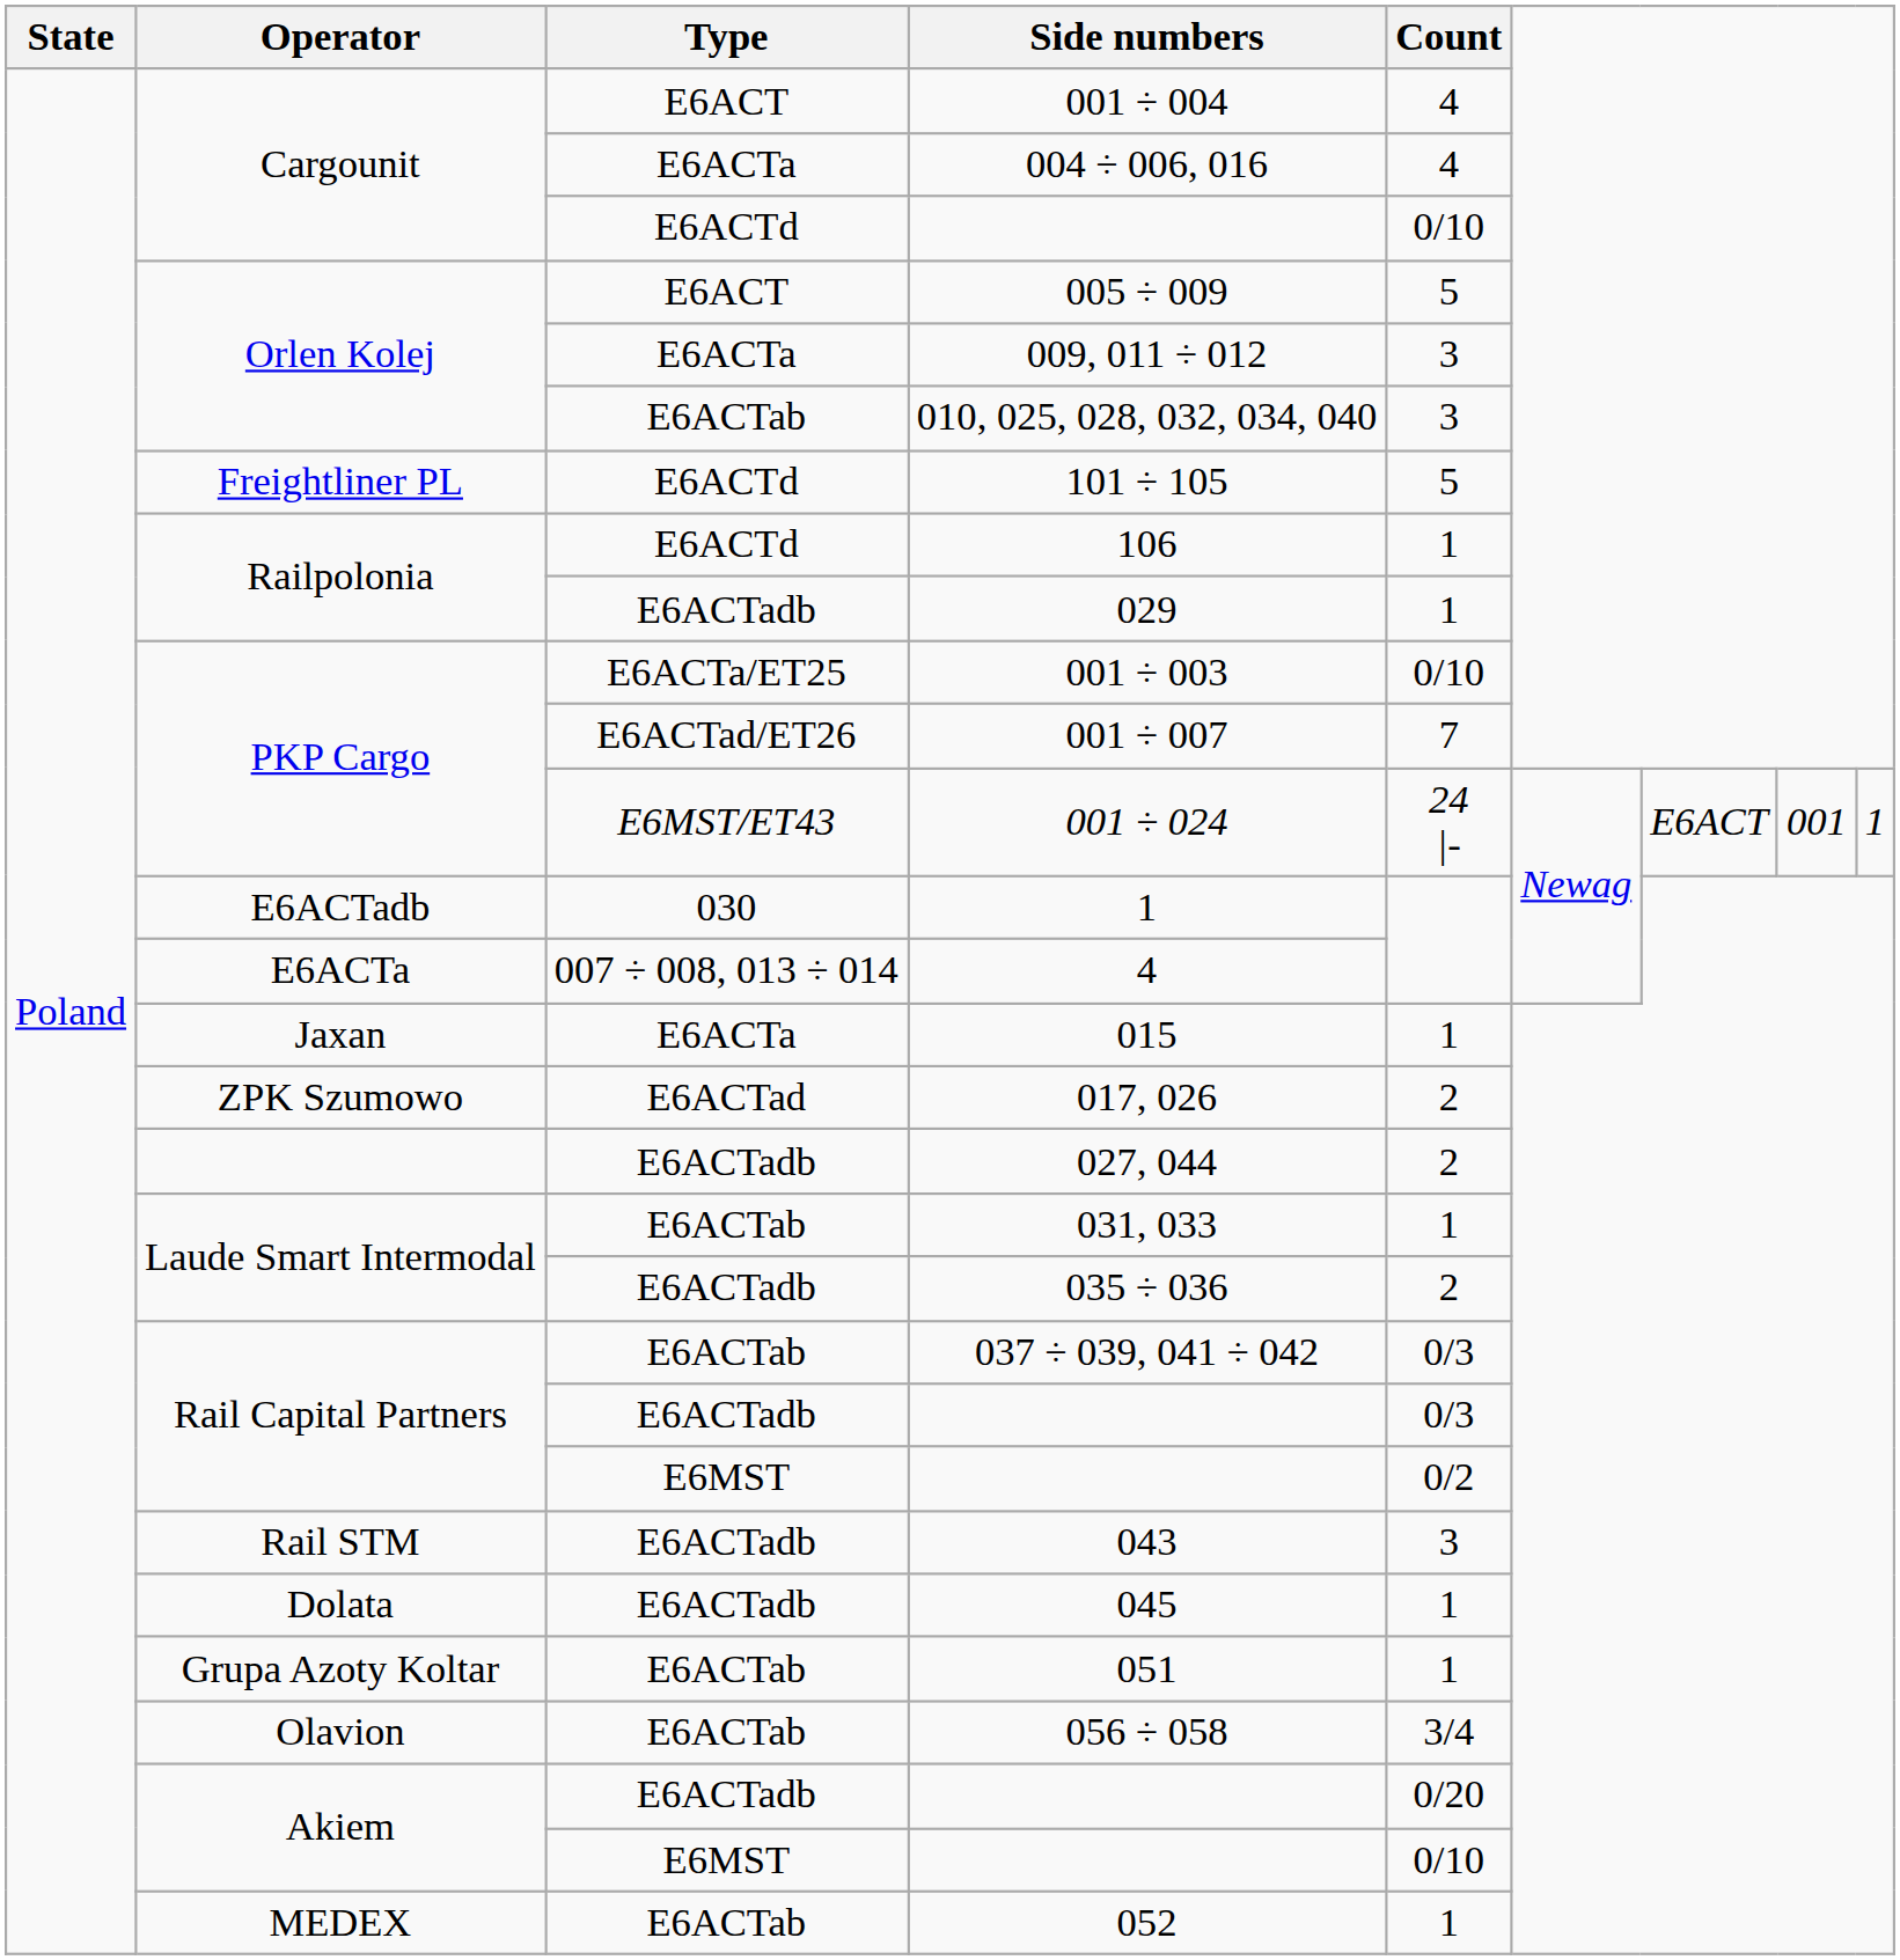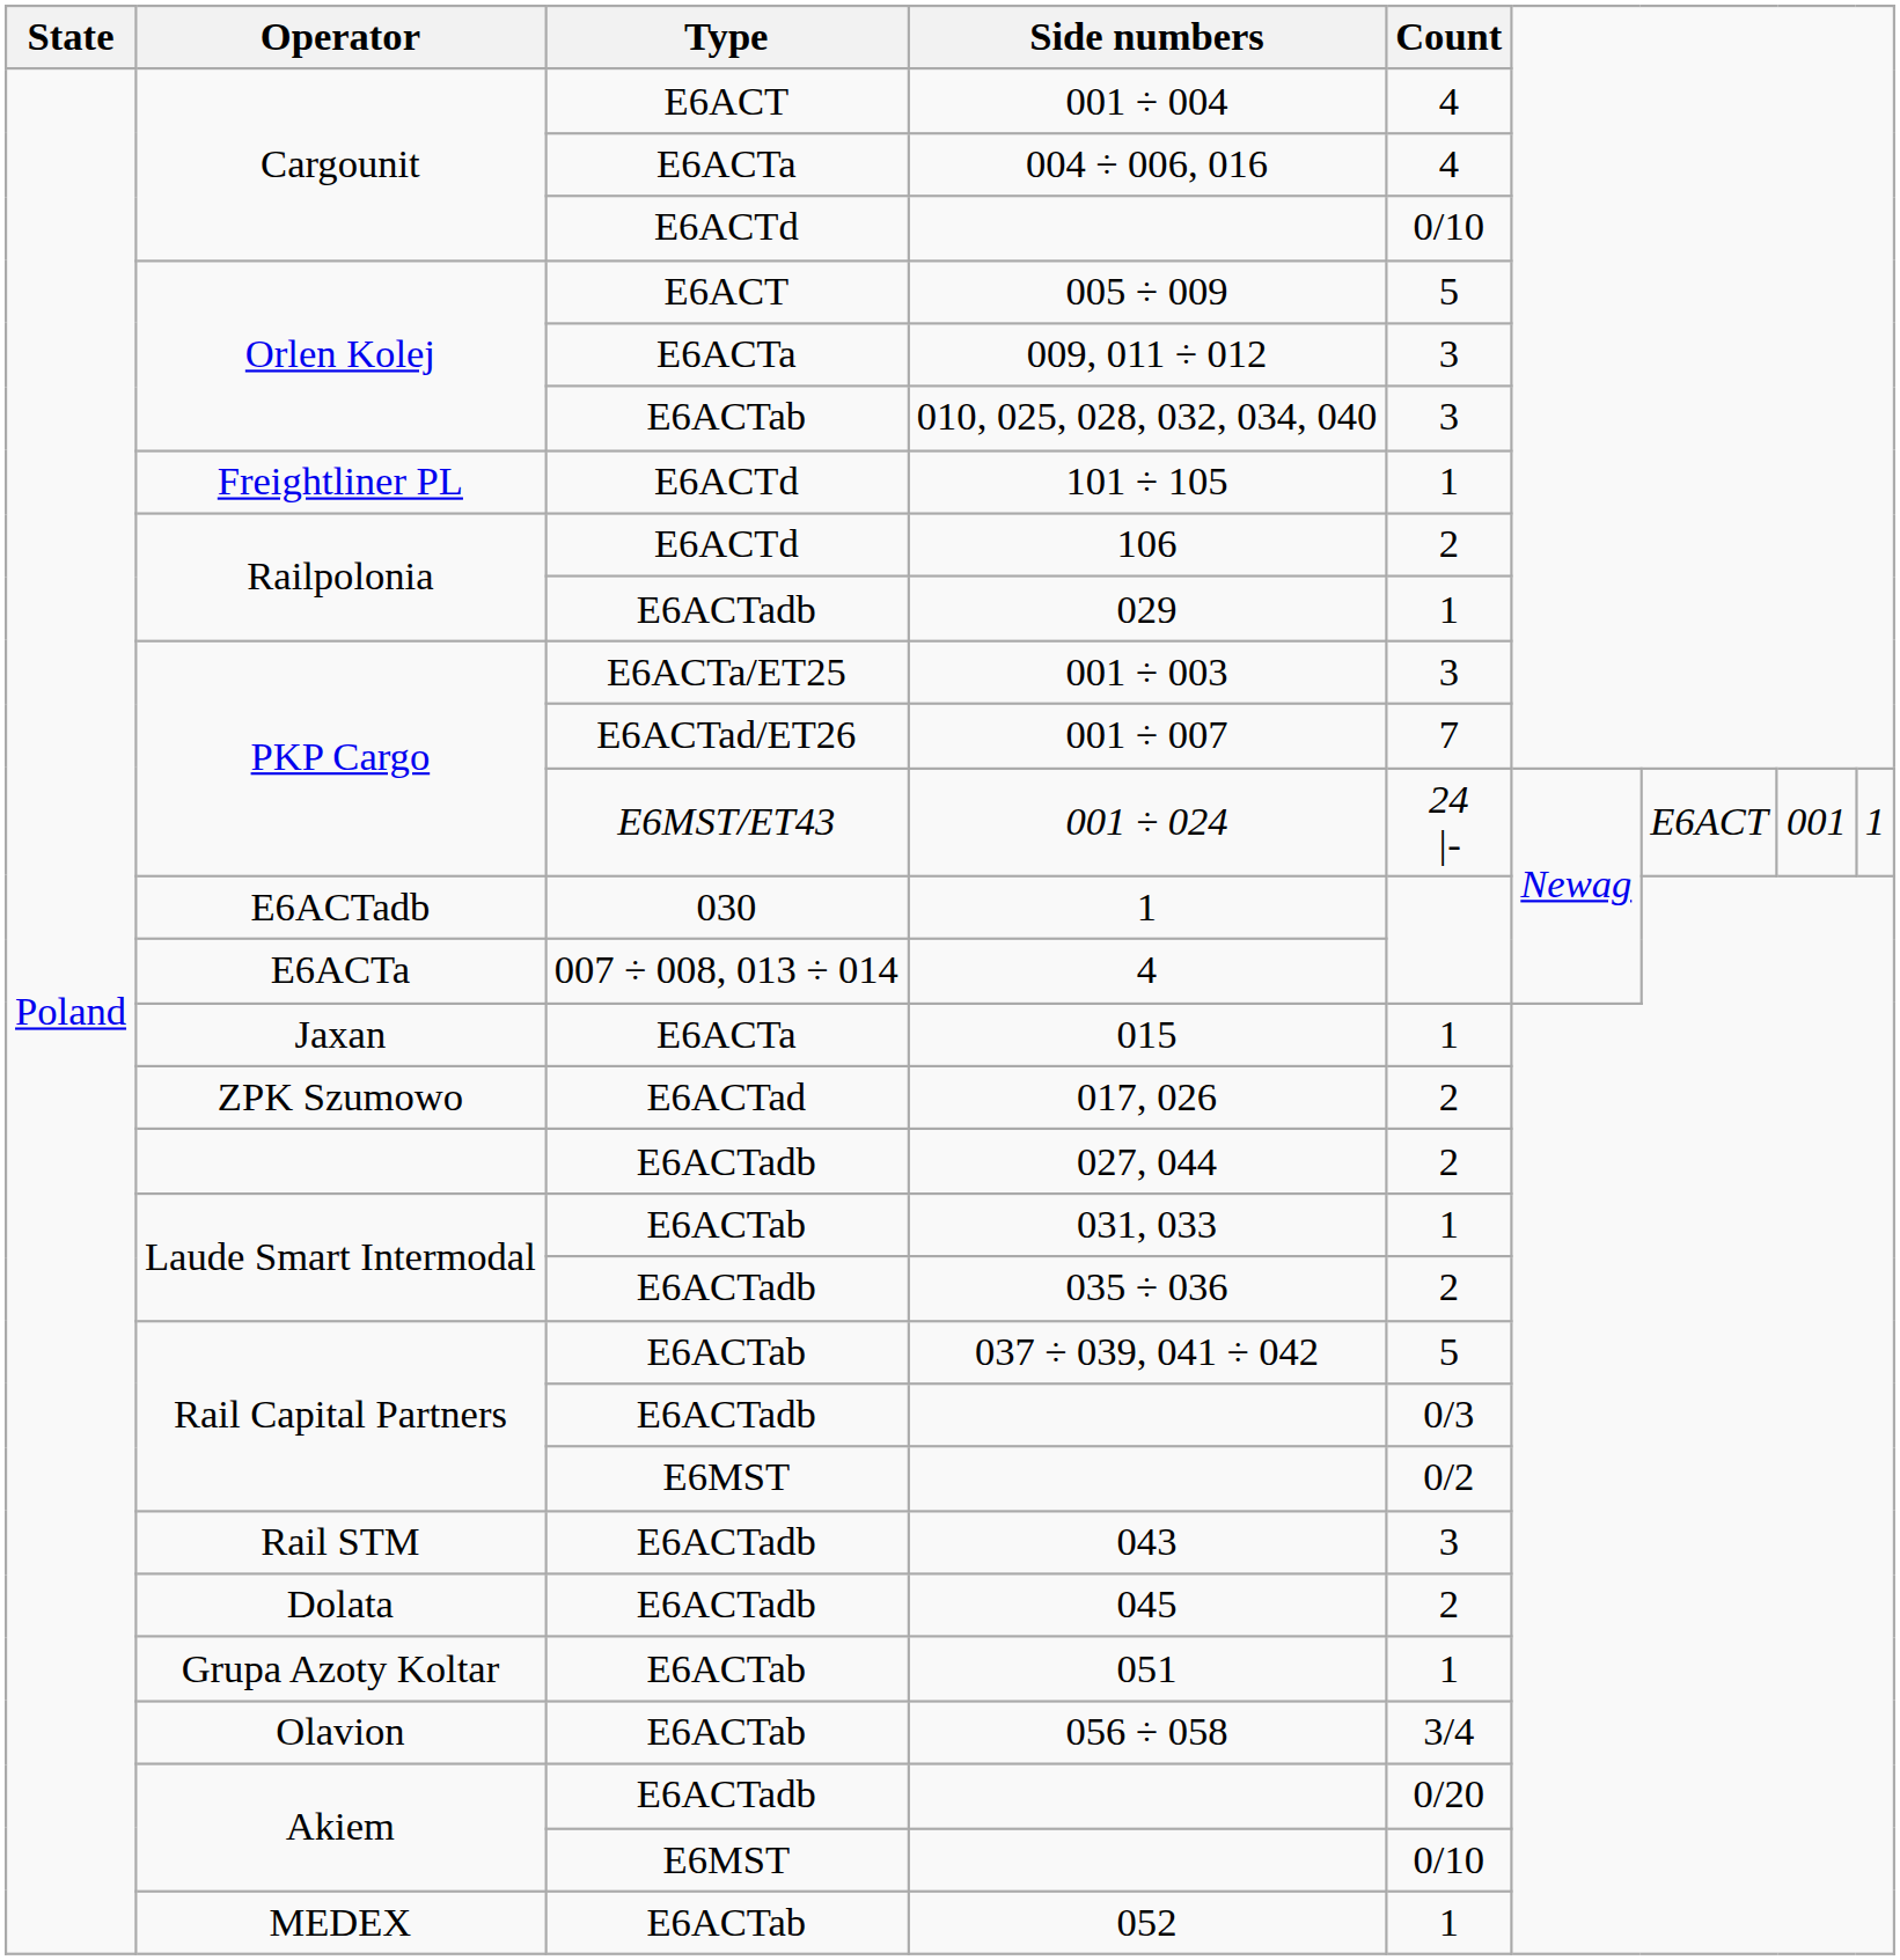101 ÷ 105 | Count: 5 -> 1
106 | Count: 1 -> 2
001 ÷ 003 | Count: 0/10 -> 3
037 ÷ 039, 041 ÷ 042 | Count: 0/3 -> 5
045 | Count: 1 -> 2
